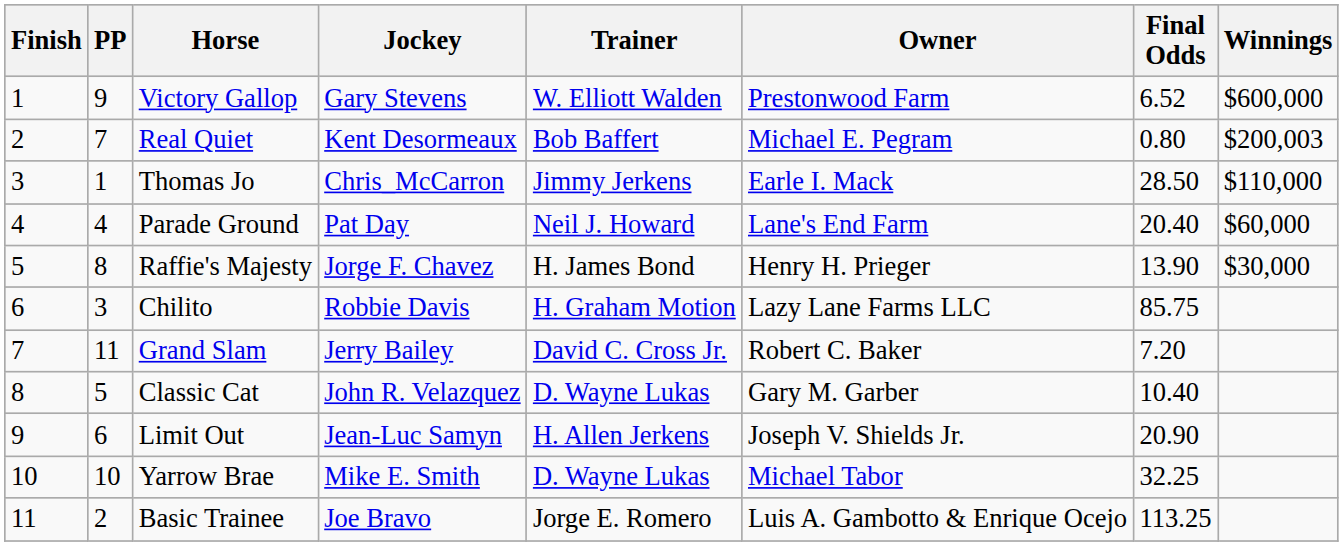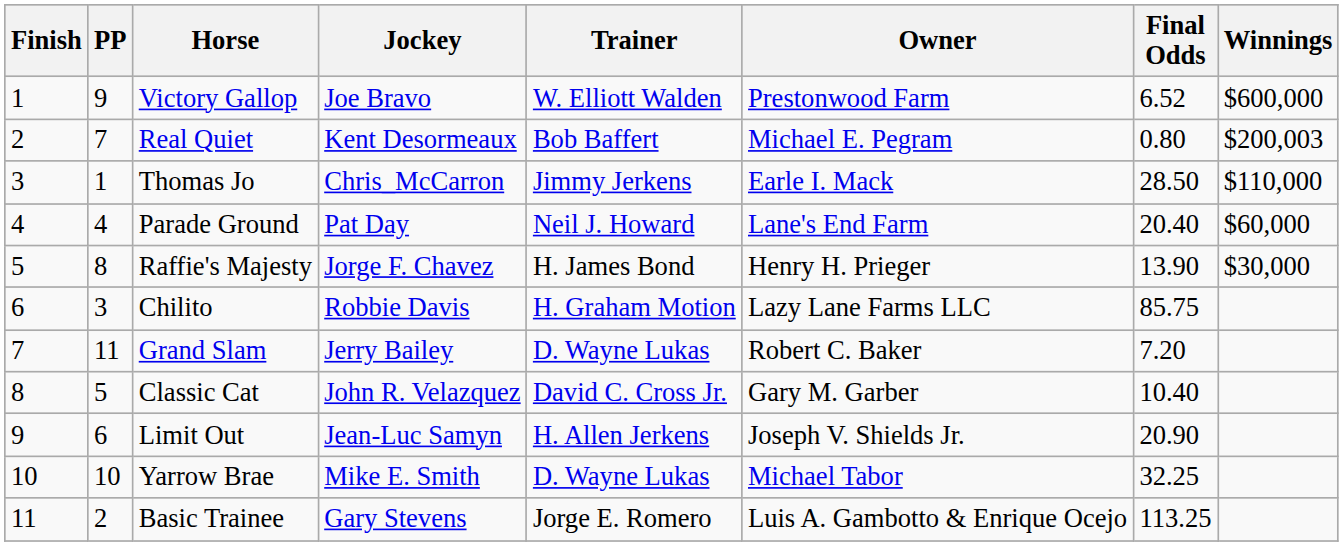Victory Gallop | Jockey: Gary Stevens -> Joe Bravo
Grand Slam | Trainer: David C. Cross Jr. -> D. Wayne Lukas
Classic Cat | Trainer: D. Wayne Lukas -> David C. Cross Jr.
Basic Trainee | Jockey: Joe Bravo -> Gary Stevens
